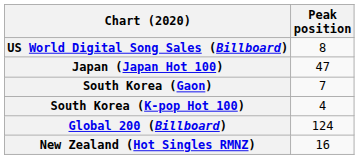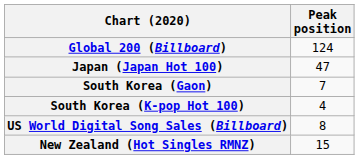rows swapped: Global 200 (Billboard) <-> US World Digital Song Sales (Billboard)
New Zealand (Hot Singles RMNZ) | Peak position: 16 -> 15
